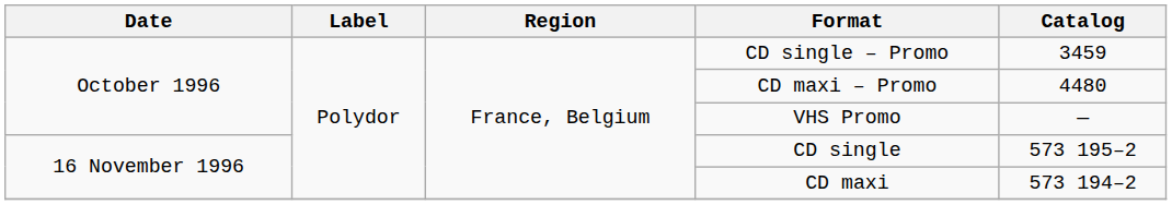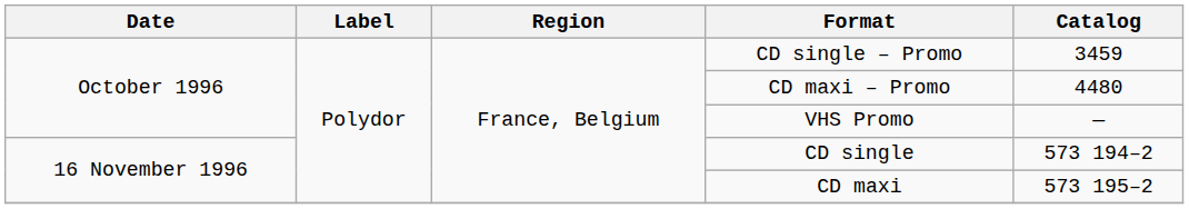CD single | Catalog: 573 195–2 -> 573 194–2
CD maxi | Catalog: 573 194–2 -> 573 195–2
